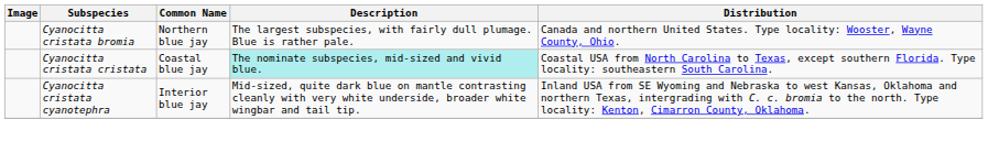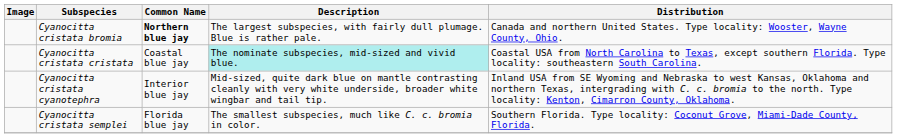Cyanocitta cristata bromia | Common Name: normal -> bold
+ row: Cyanocitta cristata semplei | Florida blue jay | The smallest subspecies, much like C. c. bromia in color. | Southern Florida. Type locality: Coconut Grove, Miami-Dade County, Florida.
